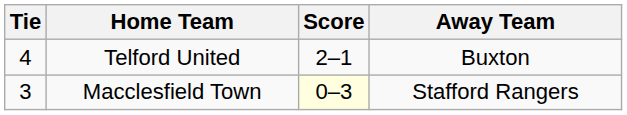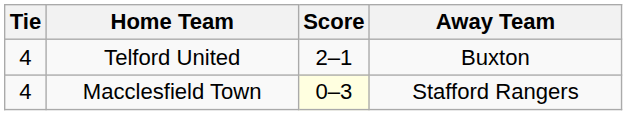Macclesfield Town | Tie: 3 -> 4
